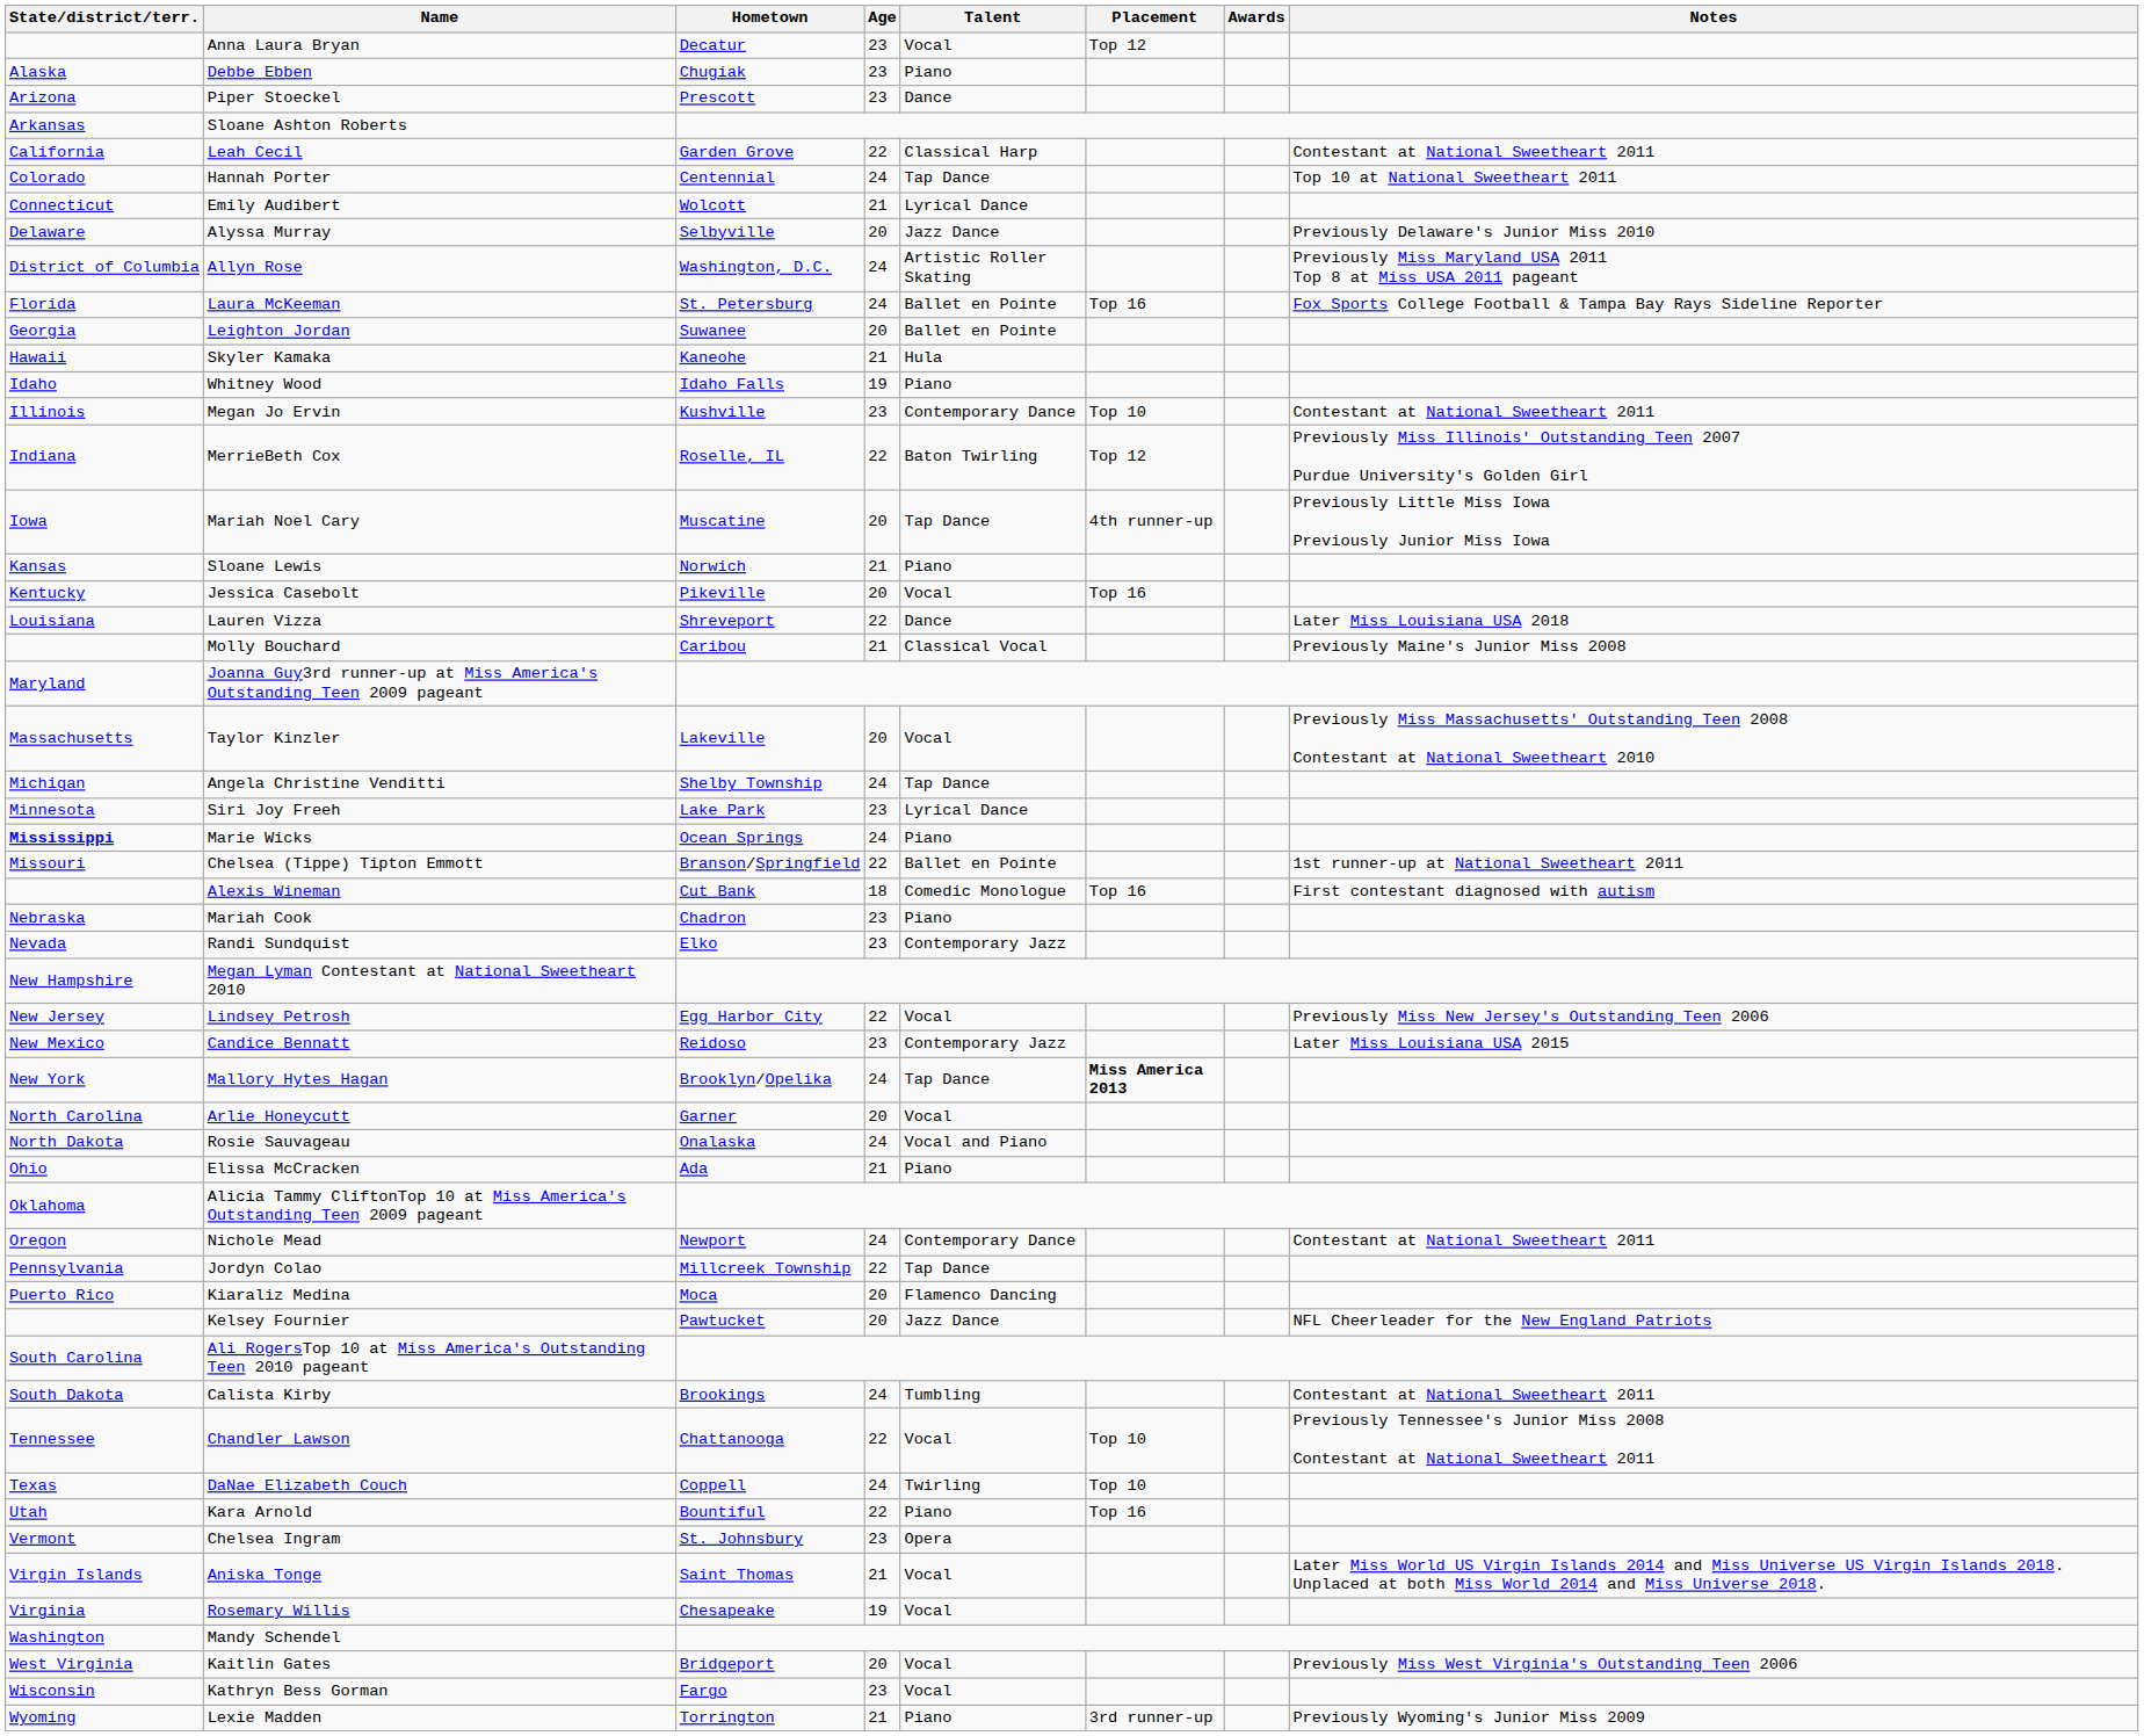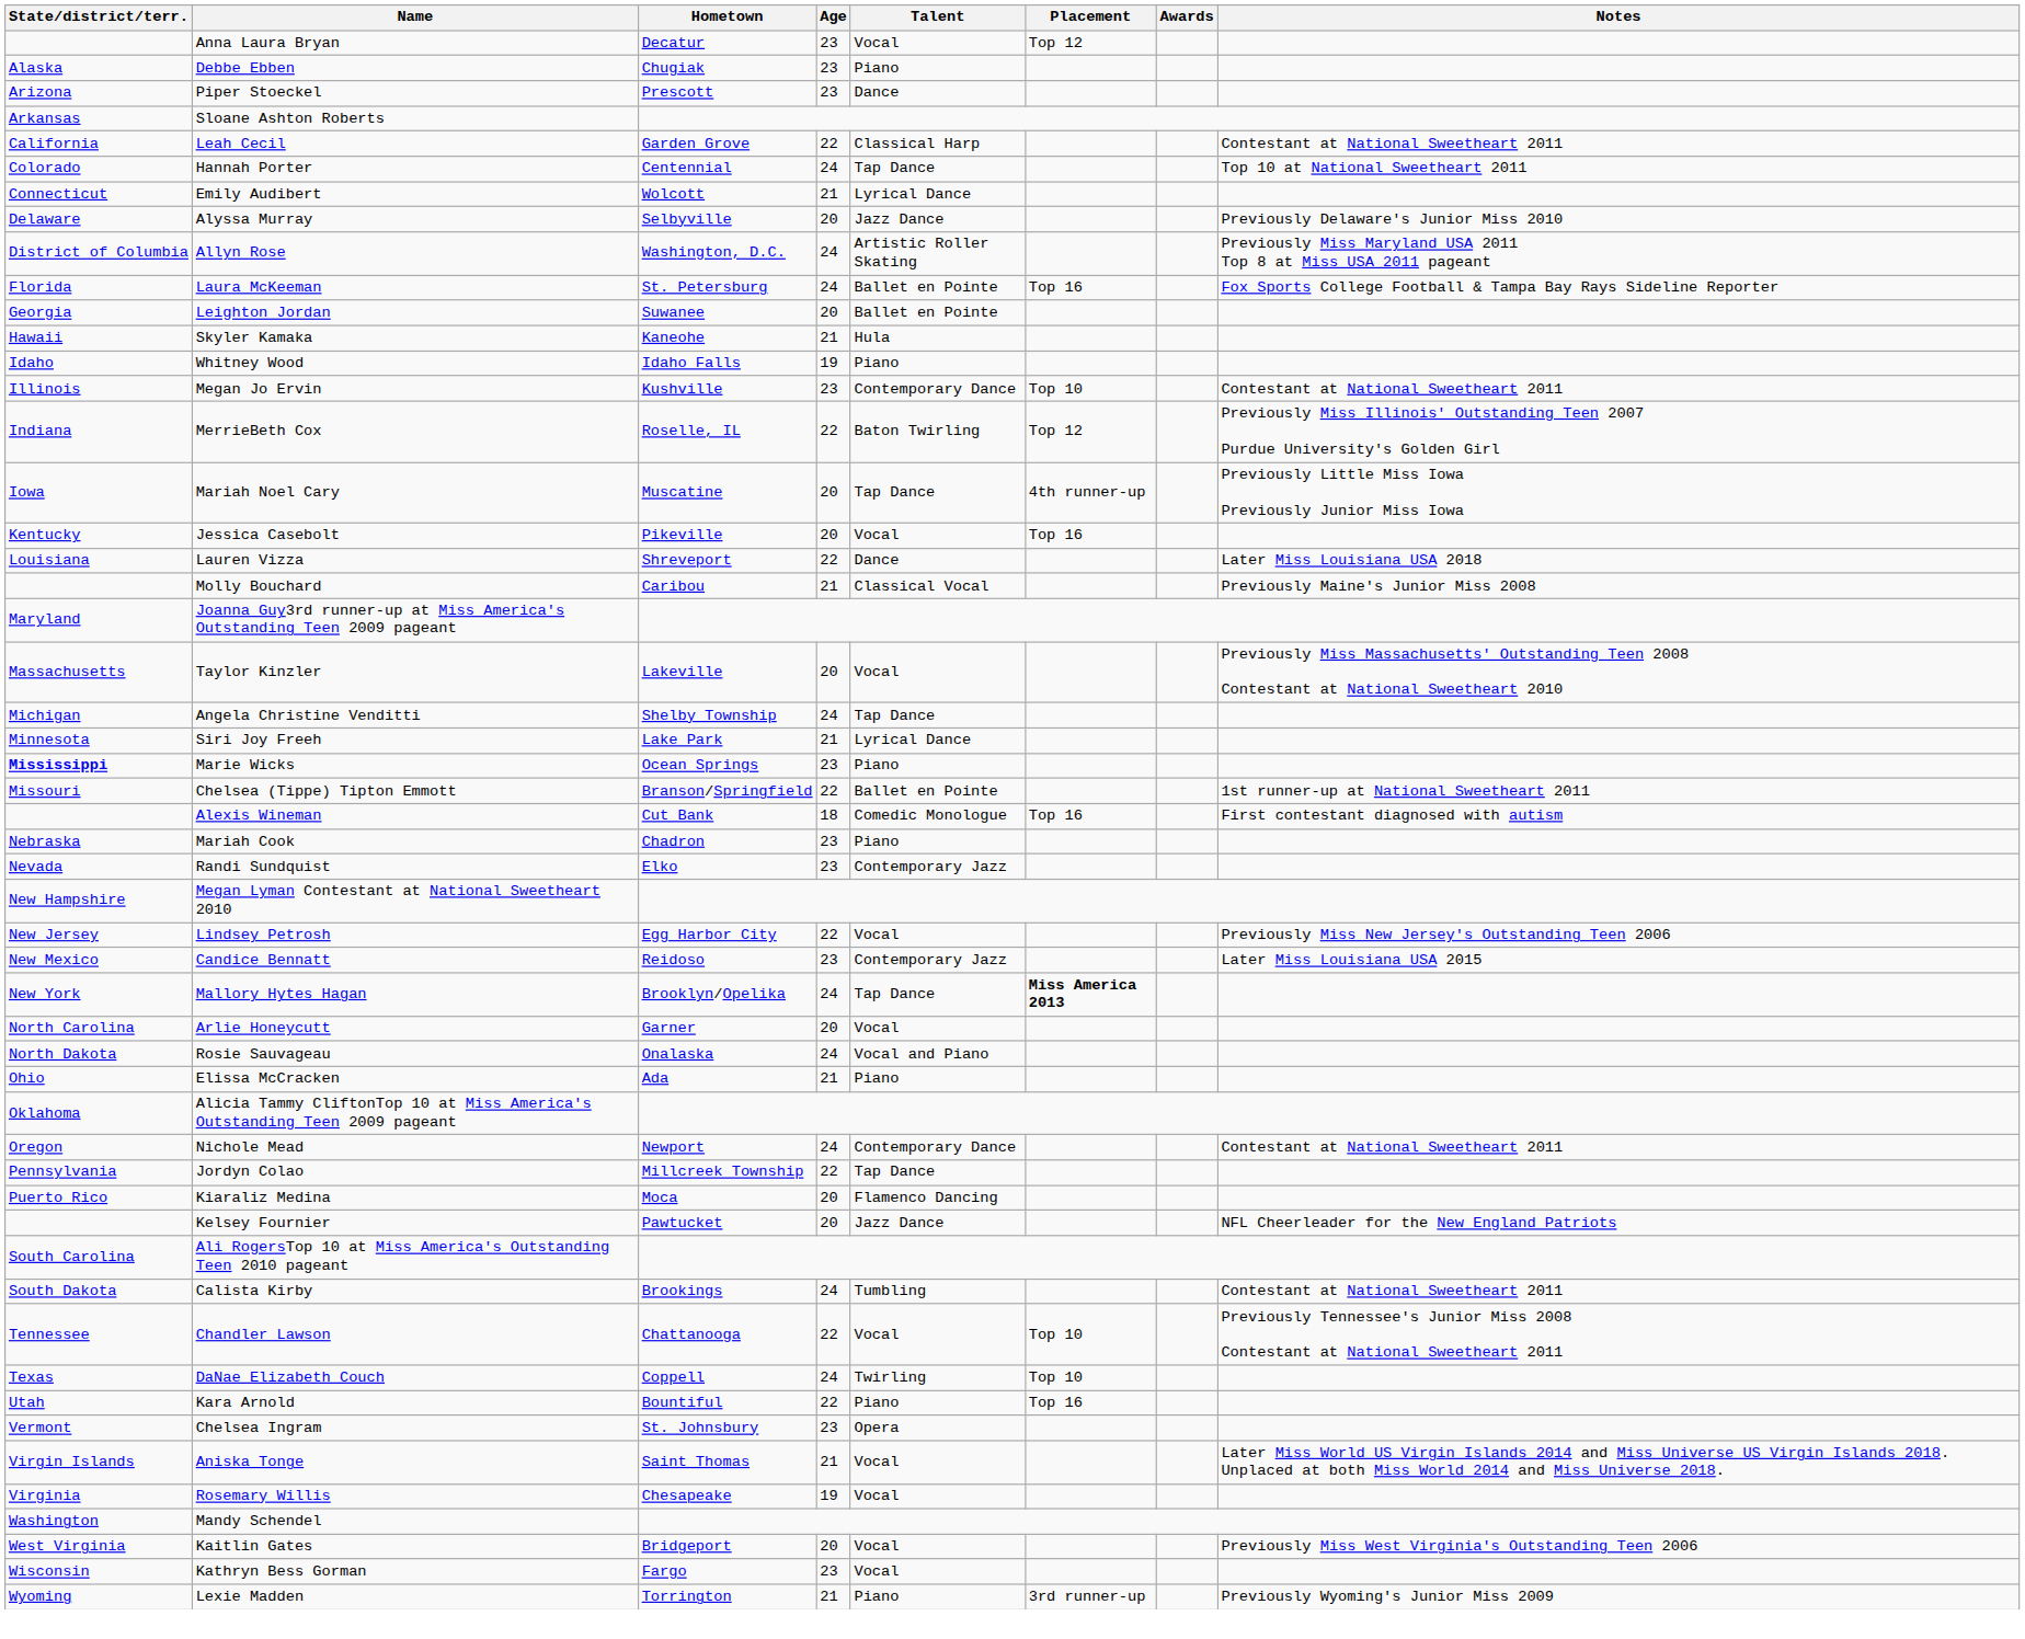- row: Kansas | Sloane Lewis | Norwich | 21 | Piano
Siri Joy Freeh | Age: 23 -> 21
Marie Wicks | Age: 24 -> 23
